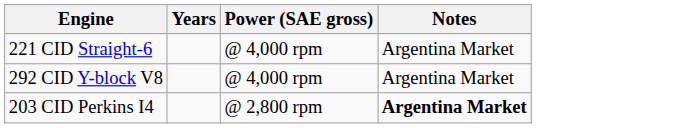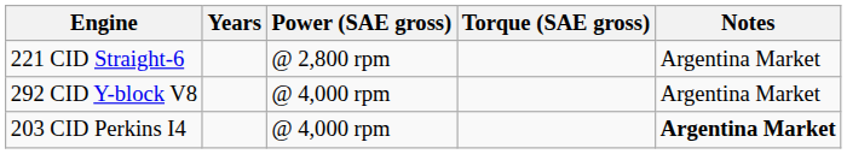+ column: Torque (SAE gross)
221 CID Straight-6 | Power (SAE gross): @ 4,000 rpm -> @ 2,800 rpm
203 CID Perkins I4 | Power (SAE gross): @ 2,800 rpm -> @ 4,000 rpm
